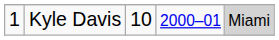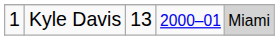Kyle Davis | column 3: 10 -> 13
